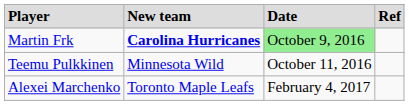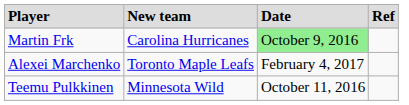Martin Frk | New team: bold -> normal
rows swapped: Teemu Pulkkinen <-> Alexei Marchenko
